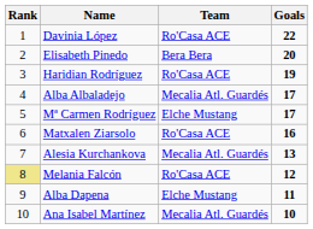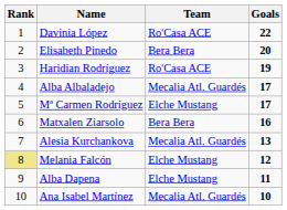Matxalen Ziarsolo | Team: Ro'Casa ACE -> Bera Bera
Melania Falcón | Team: Ro'Casa ACE -> Elche Mustang
